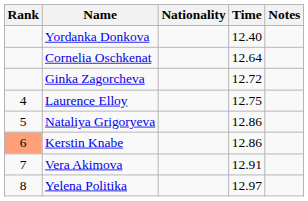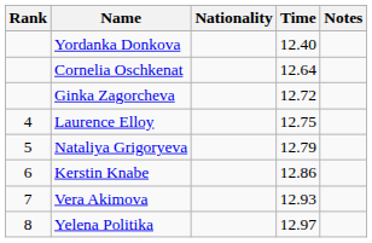Nataliya Grigoryeva | Time: 12.86 -> 12.79
Kerstin Knabe | Rank: lightsalmon background -> no background
Vera Akimova | Time: 12.91 -> 12.93
